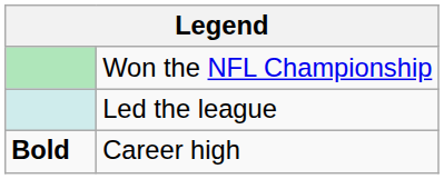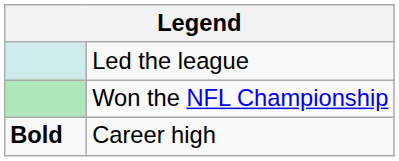rows swapped: Won the NFL Championship <-> Led the league
